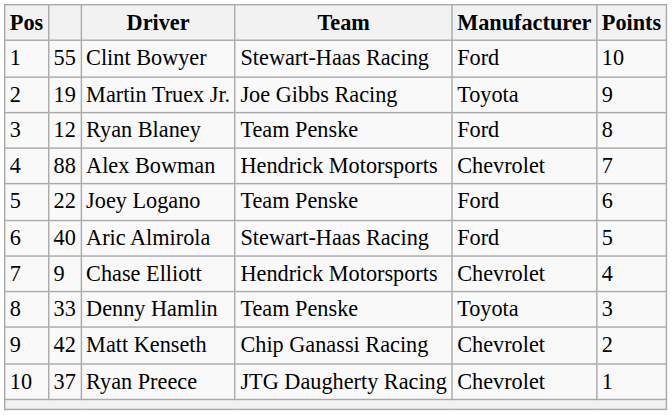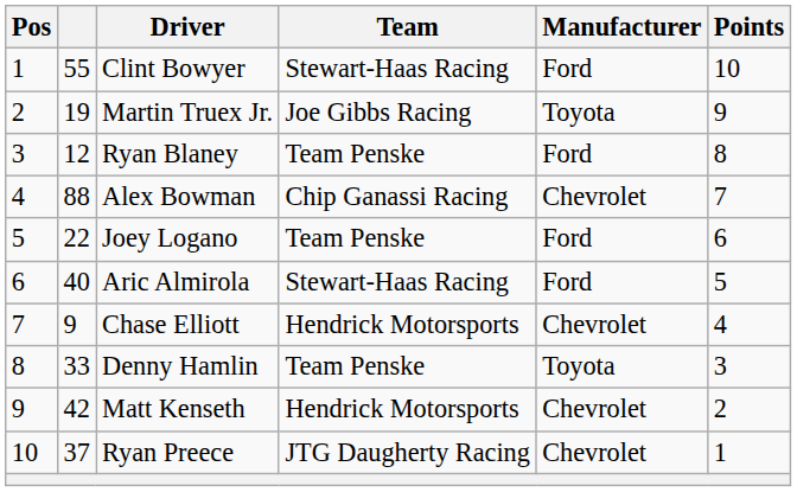Alex Bowman | Team: Hendrick Motorsports -> Chip Ganassi Racing
Matt Kenseth | Team: Chip Ganassi Racing -> Hendrick Motorsports
